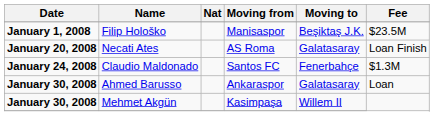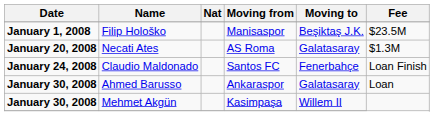Necati Ates | Fee: Loan Finish -> $1.3M
Claudio Maldonado | Fee: $1.3M -> Loan Finish
